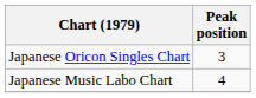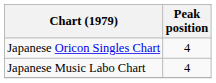Japanese Oricon Singles Chart | Peak position: 3 -> 4
